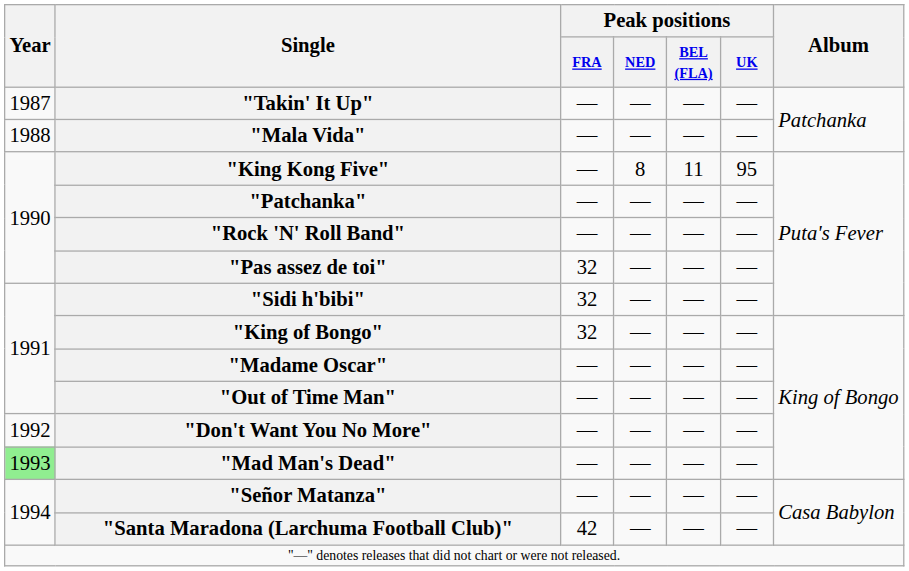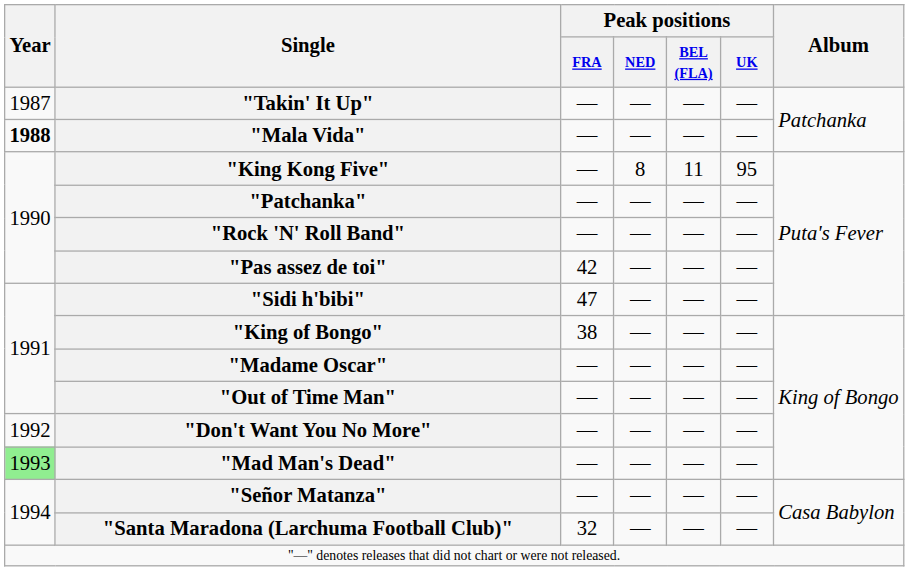"Mala Vida" | Year: normal -> bold
"Pas assez de toi" | Peak positions / FRA: 32 -> 42
"Sidi h'bibi" | Peak positions / FRA: 32 -> 47
"King of Bongo" | Peak positions / FRA: 32 -> 38
"Santa Maradona (Larchuma Football Club)" | Peak positions / FRA: 42 -> 32
